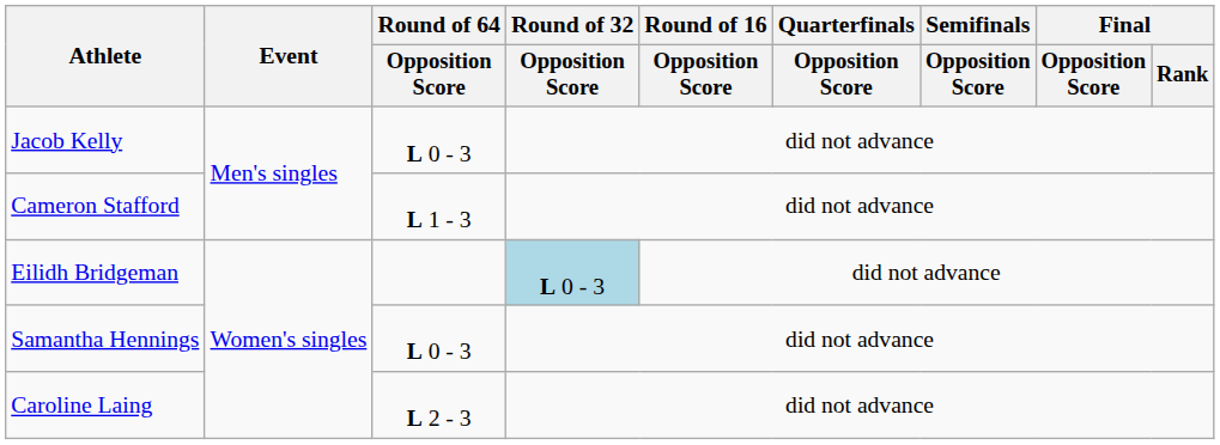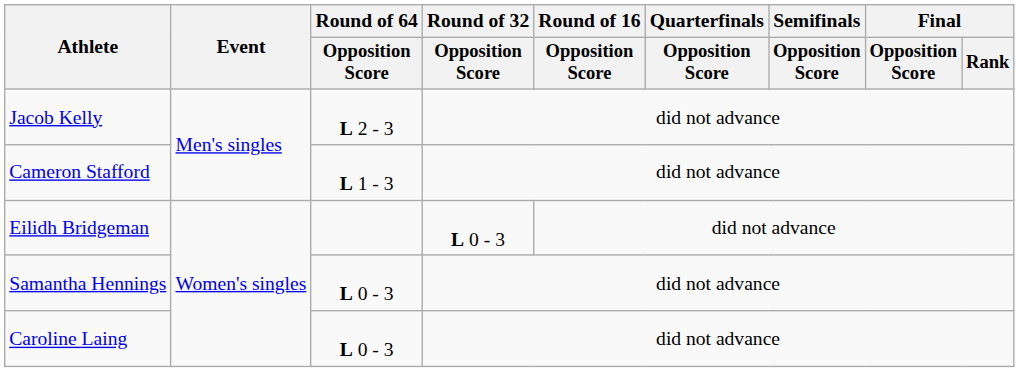Jacob Kelly | Round of 64 / Opposition Score: L 0 - 3 -> L 2 - 3
Eilidh Bridgeman | Round of 32 / Opposition Score: lightblue background -> no background
Caroline Laing | Round of 64 / Opposition Score: L 2 - 3 -> L 0 - 3
